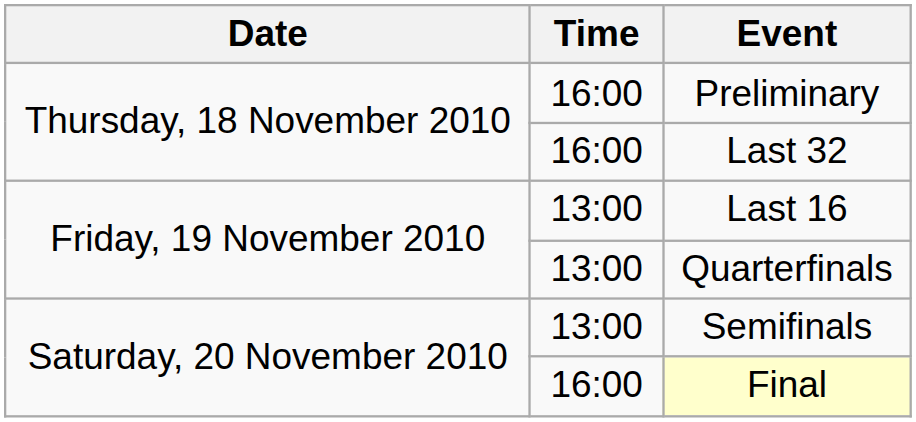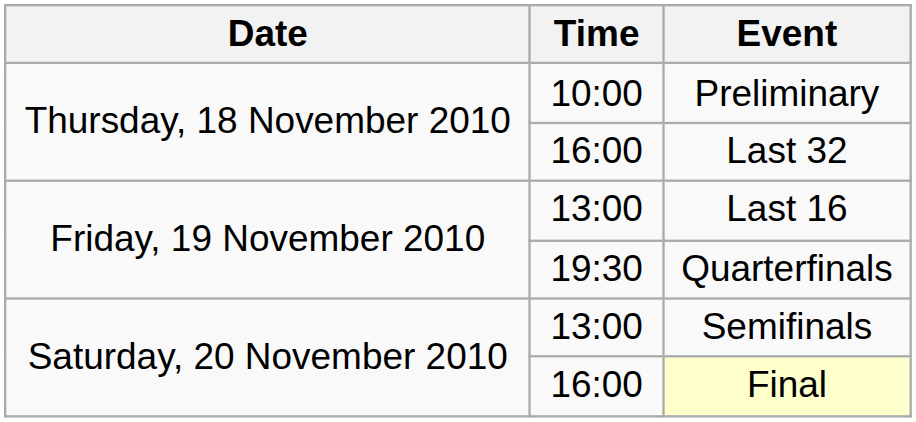Preliminary | Time: 16:00 -> 10:00
Quarterfinals | Time: 13:00 -> 19:30
